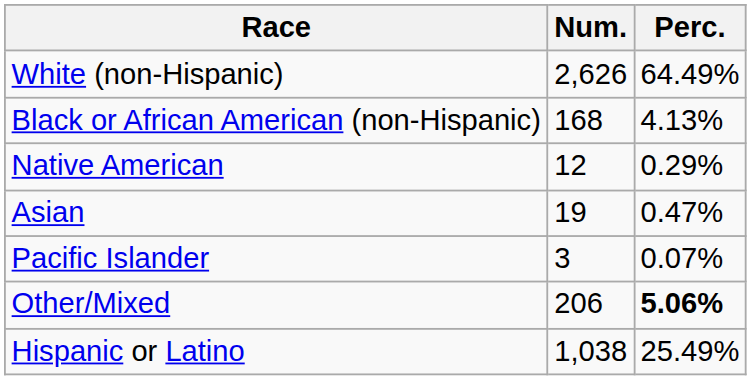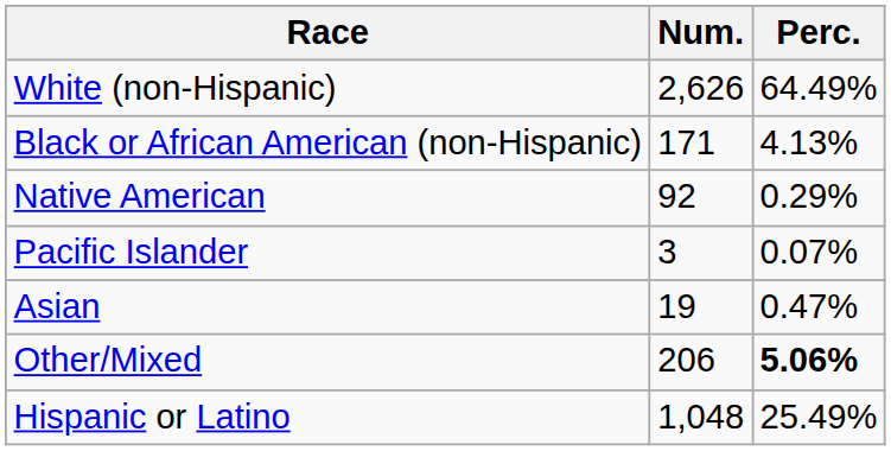Black or African American (non-Hispanic) | Num.: 168 -> 171
Native American | Num.: 12 -> 92
rows swapped: Asian <-> Pacific Islander
Hispanic or Latino | Num.: 1,038 -> 1,048
